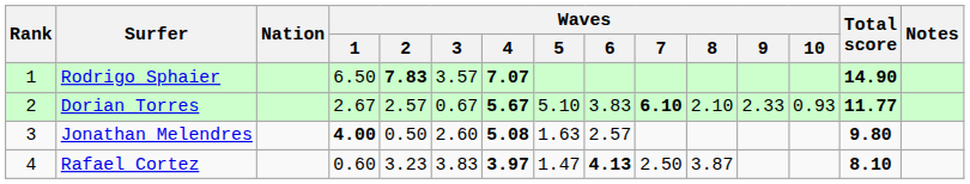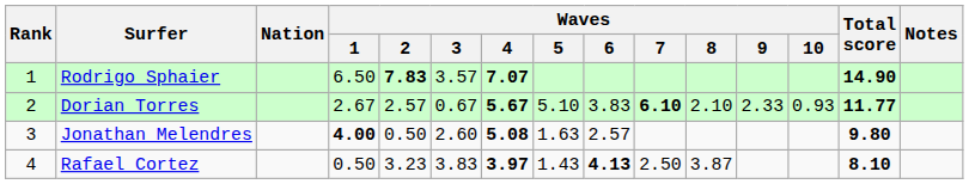Rafael Cortez | Waves / 1: 0.60 -> 0.50
Rafael Cortez | Waves / 5: 1.47 -> 1.43
